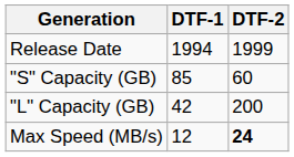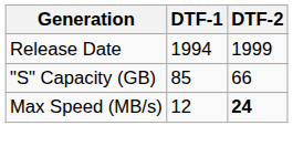"S" Capacity (GB) | DTF-2: 60 -> 66
- row: "L" Capacity (GB) | 42 | 200
